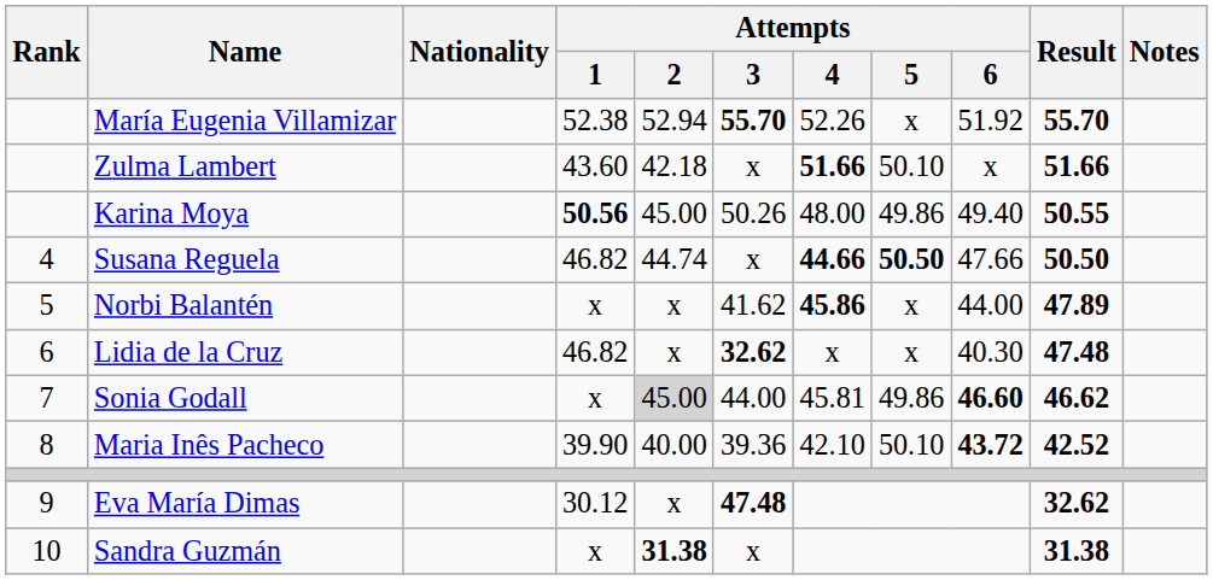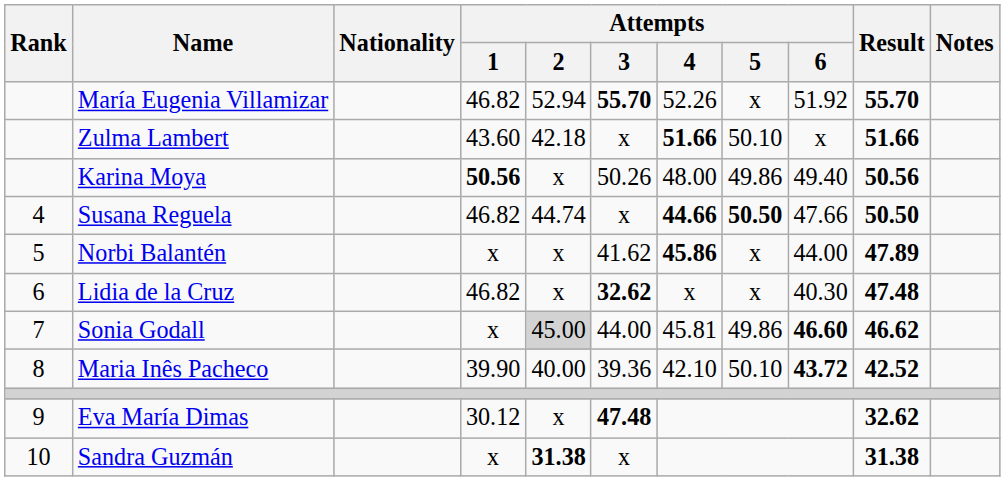María Eugenia Villamizar | Attempts / 1: 52.38 -> 46.82
Karina Moya | Attempts / 2: 45.00 -> x
Karina Moya | Result: 50.55 -> 50.56
